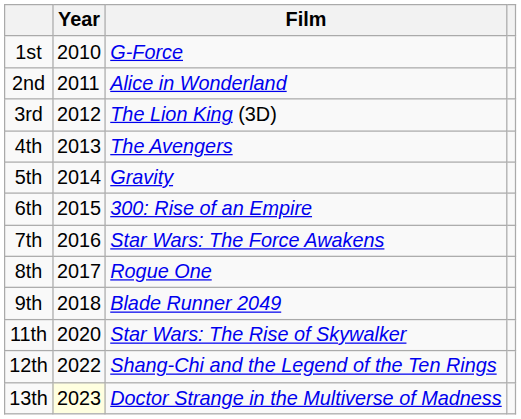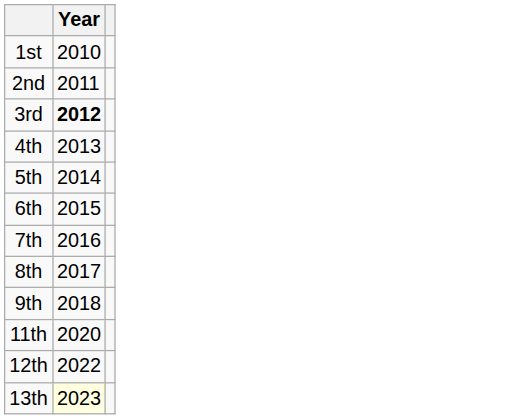- column: Film | G-Force | Alice in Wonderland | The Lion King (3D) | The Avengers | Gravity | 300: Rise of an Empire | Star Wars: The Force Awakens | Rogue One | Blade Runner 2049 | Star Wars: The Rise of Skywalker | Shang-Chi and the Legend of the Ten Rings | Doctor Strange in the Multiverse of Madness
3rd | Year: normal -> bold
